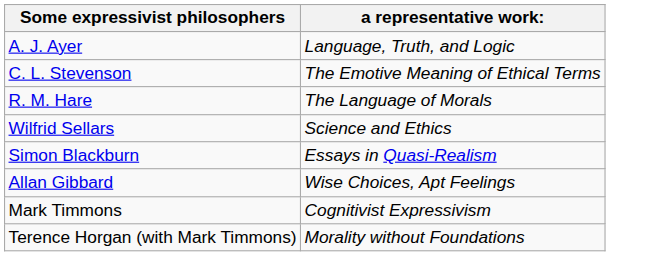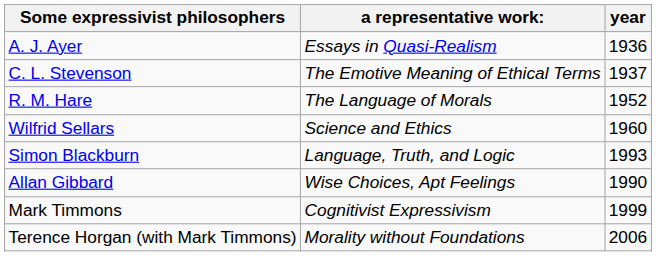+ column: year | 1936 | 1937 | 1952 | 1960 | 1993 | 1990 | 1999 | 2006
A. J. Ayer | a representative work:: Language, Truth, and Logic -> Essays in Quasi-Realism
Simon Blackburn | a representative work:: Essays in Quasi-Realism -> Language, Truth, and Logic
